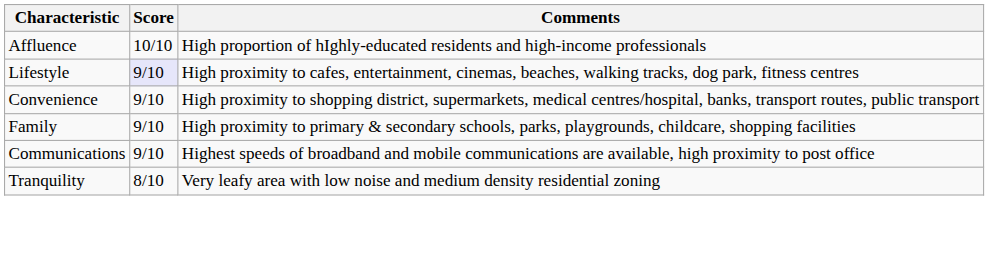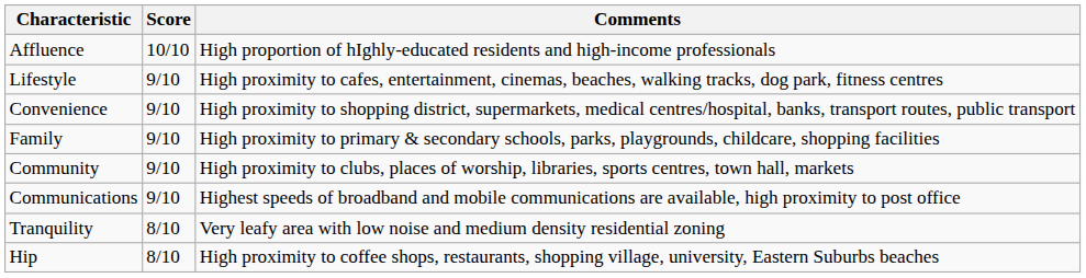Lifestyle | Score: lavender background -> no background
+ row: Community | 9/10 | High proximity to clubs, places of worship, libraries, sports centres, town hall, markets
+ row: Hip | 8/10 | High proximity to coffee shops, restaurants, shopping village, university, Eastern Suburbs beaches
